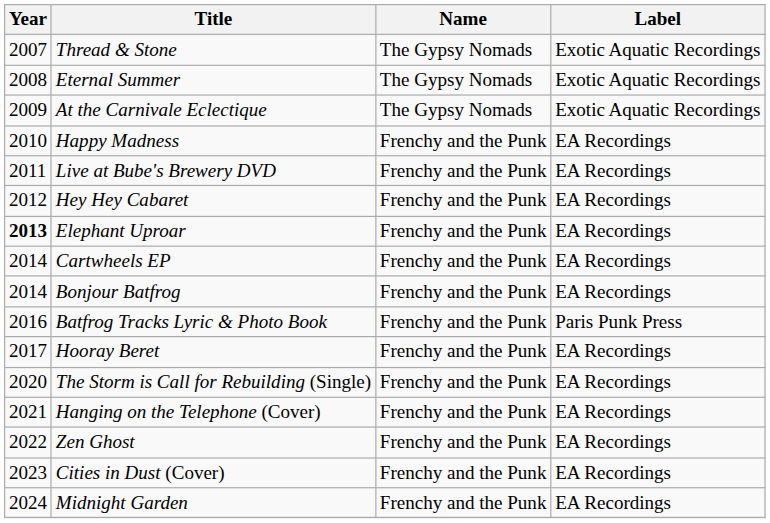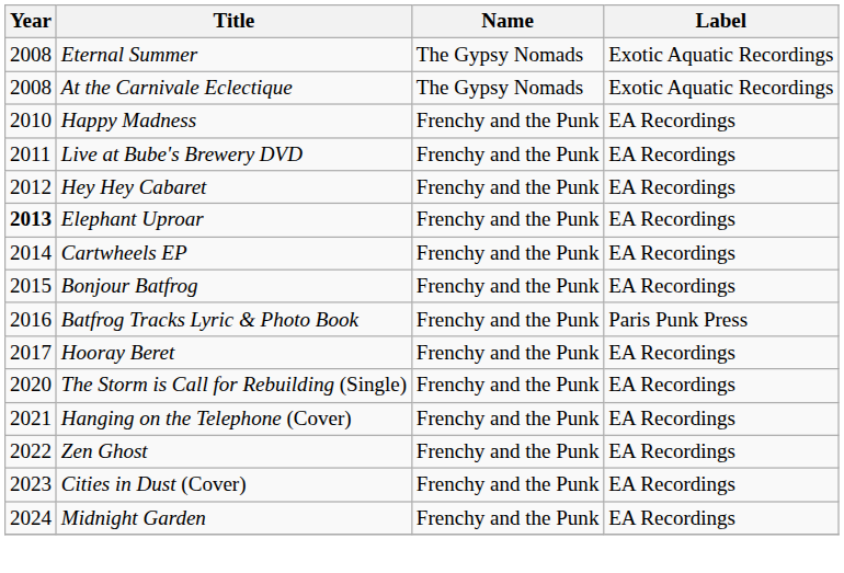- row: 2007 | Thread & Stone | The Gypsy Nomads | Exotic Aquatic Recordings
At the Carnivale Eclectique | Year: 2009 -> 2008
Bonjour Batfrog | Year: 2014 -> 2015
